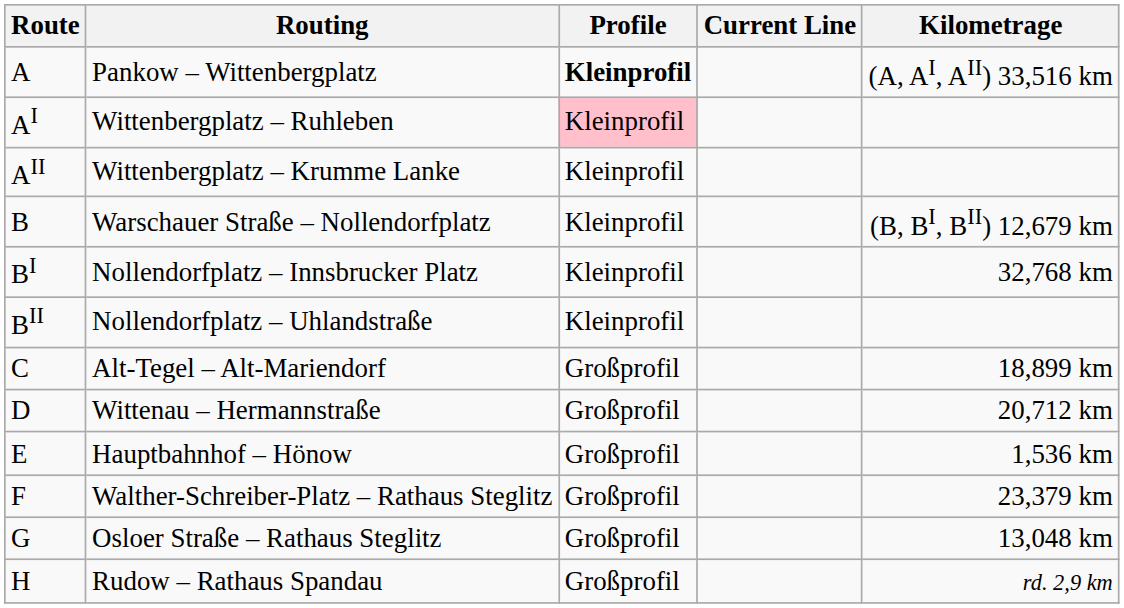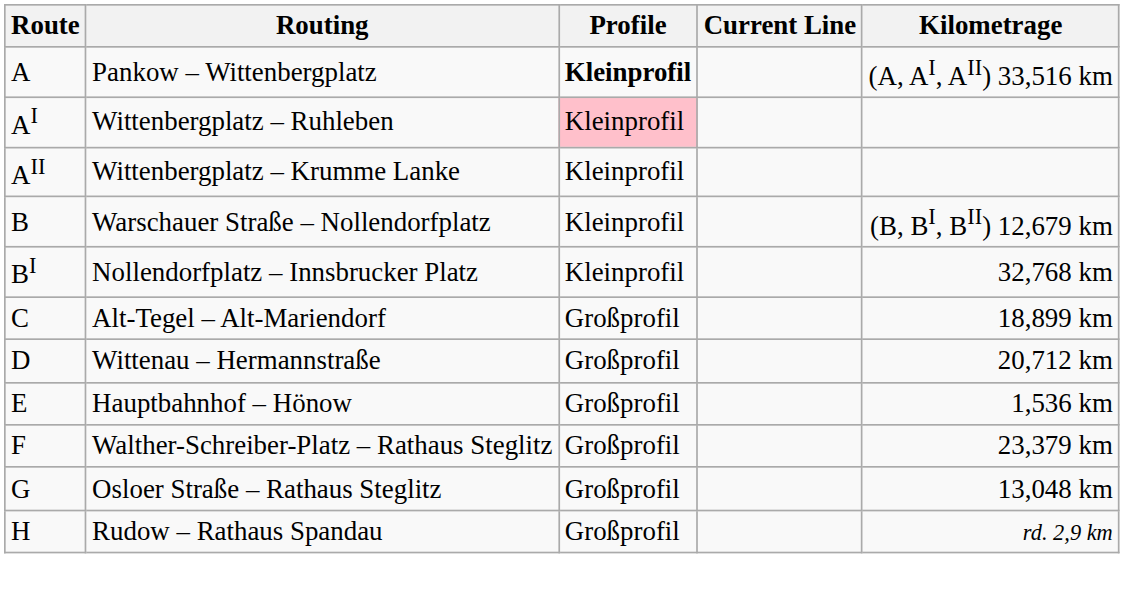- row: BII | Nollendorfplatz – Uhlandstraße | Kleinprofil
